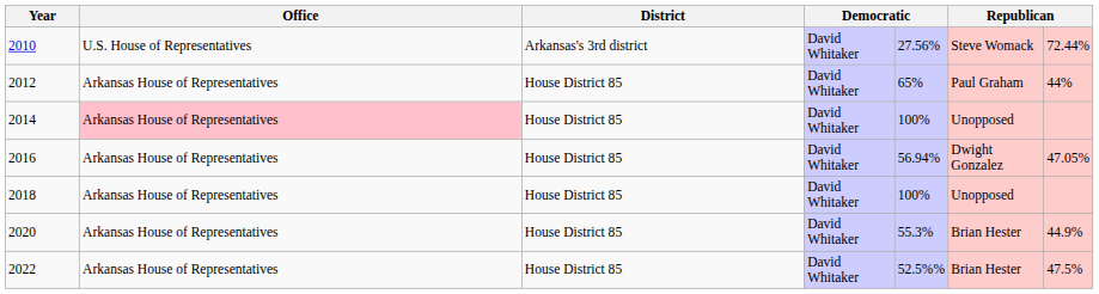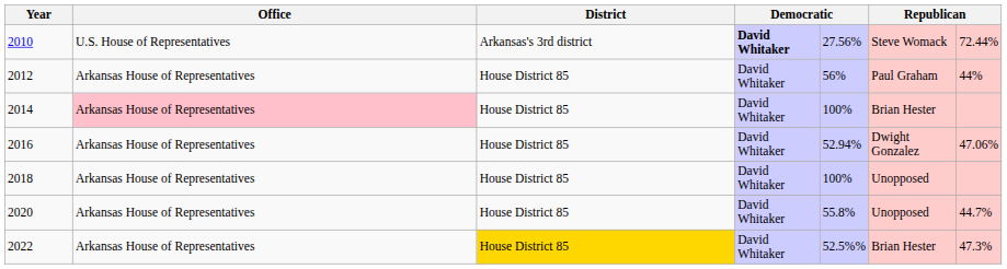2010 | column 4: normal -> bold
2012 | column 5: 65% -> 56%
2014 | column 6: Unopposed -> Brian Hester
2016 | column 5: 56.94% -> 52.94%
2016 | column 7: 47.05% -> 47.06%
2020 | column 5: 55.3% -> 55.8%
2020 | column 6: Brian Hester -> Unopposed
2020 | column 7: 44.9% -> 44.7%
2022 | District: no background -> gold background
2022 | column 7: 47.5% -> 47.3%
